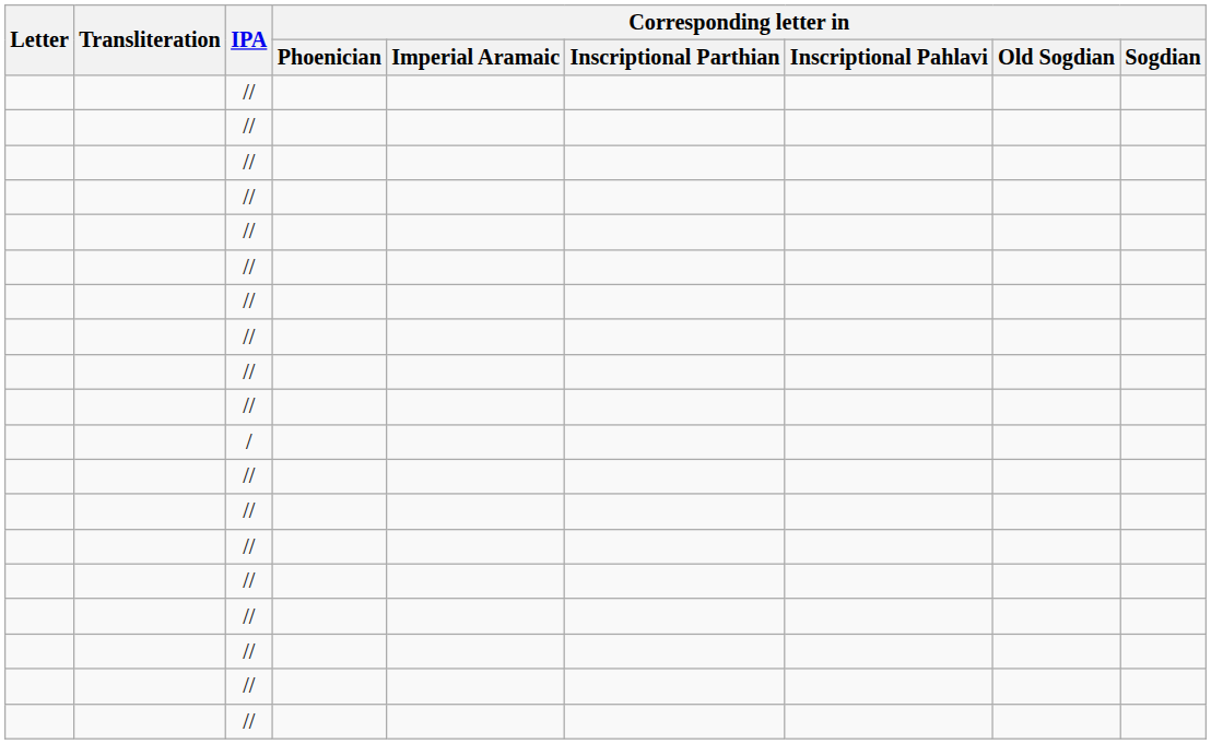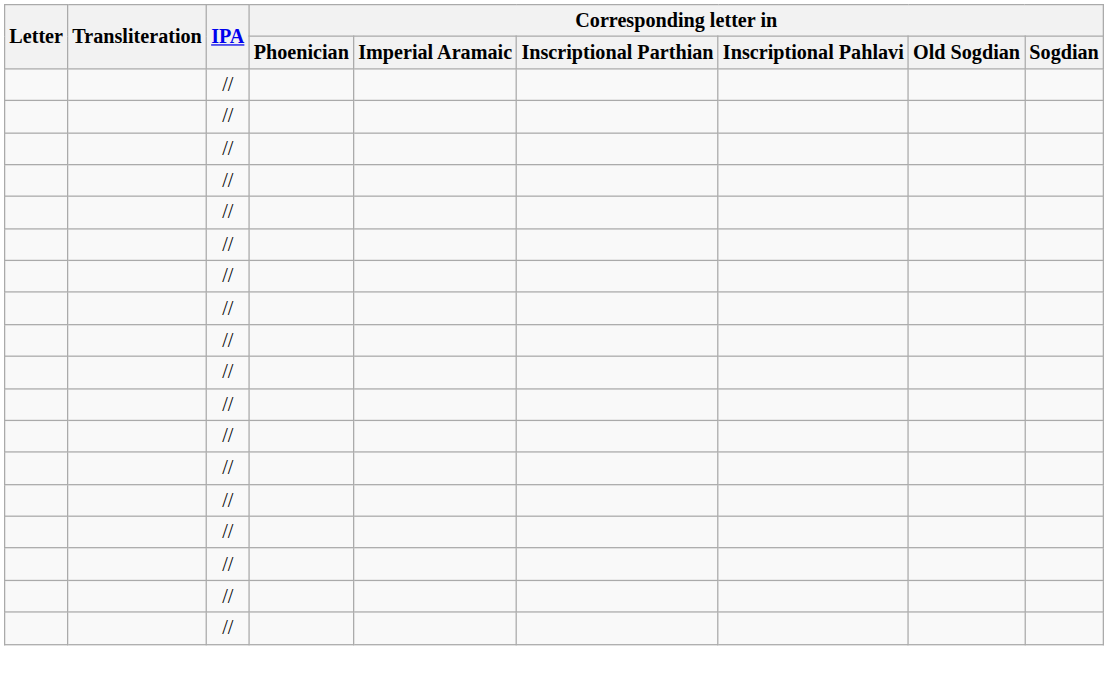- row: /
